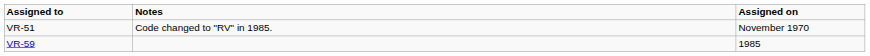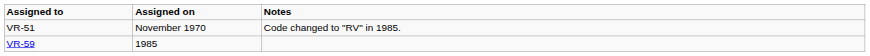columns swapped: Assigned on <-> Notes
